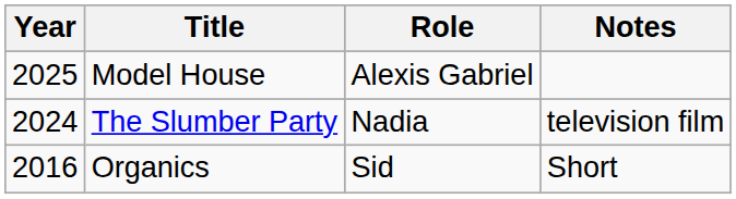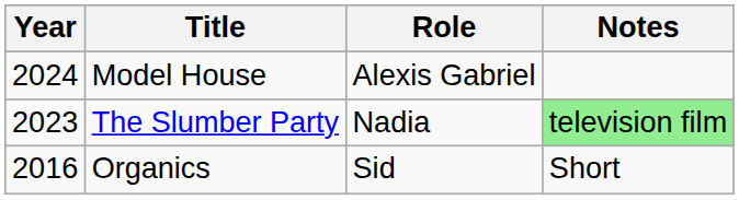Model House | Year: 2025 -> 2024
The Slumber Party | Year: 2024 -> 2023
The Slumber Party | Notes: no background -> lightgreen background
